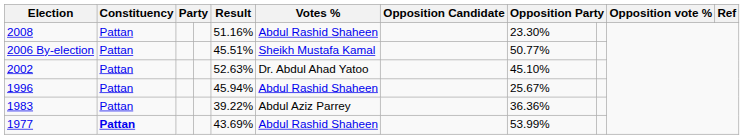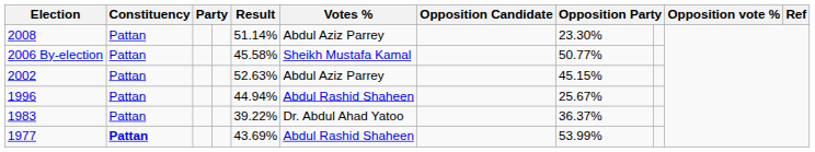2008 | Result: 51.16% -> 51.14%
2008 | Votes %: Abdul Rashid Shaheen -> Abdul Aziz Parrey
2006 By-election | Result: 45.51% -> 45.58%
2002 | Votes %: Dr. Abdul Ahad Yatoo -> Abdul Aziz Parrey
2002 | column 8: 45.10% -> 45.15%
1996 | Result: 45.94% -> 44.94%
1983 | Votes %: Abdul Aziz Parrey -> Dr. Abdul Ahad Yatoo
1983 | column 8: 36.36% -> 36.37%
